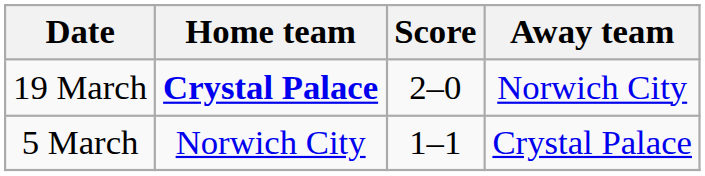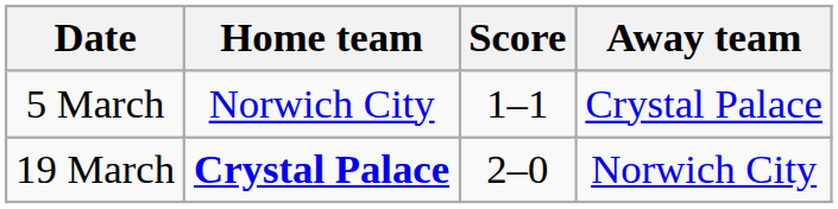rows swapped: 5 March <-> 19 March
